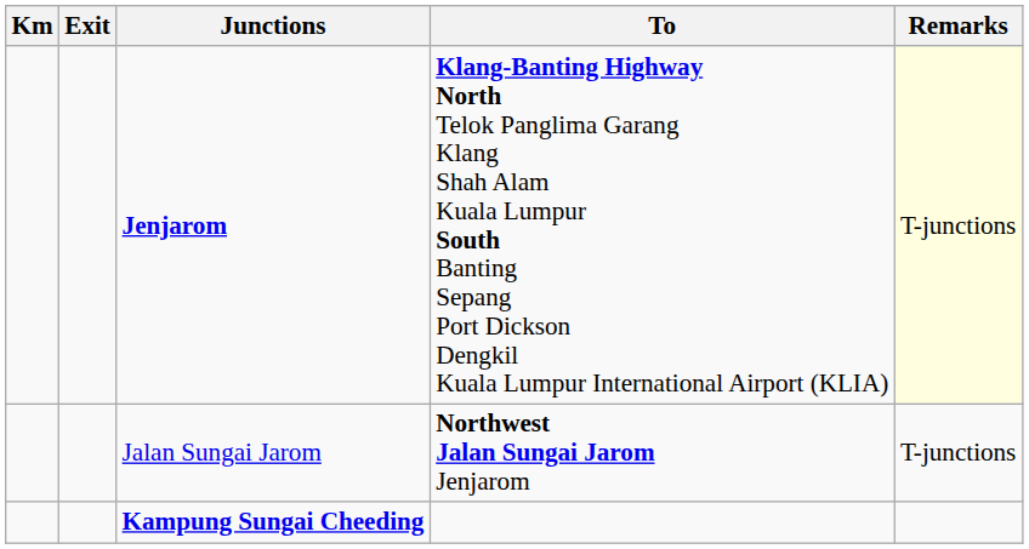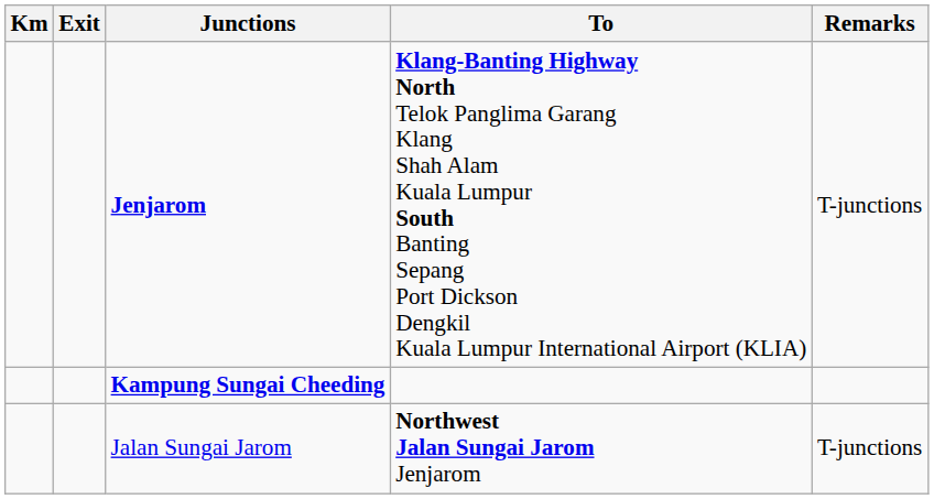Jenjarom | Remarks: lightyellow background -> no background
rows swapped: Jalan Sungai Jarom <-> Kampung Sungai Cheeding
